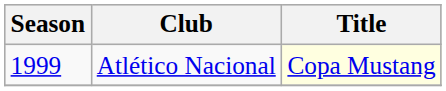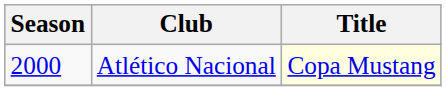Atlético Nacional | Season: 1999 -> 2000
